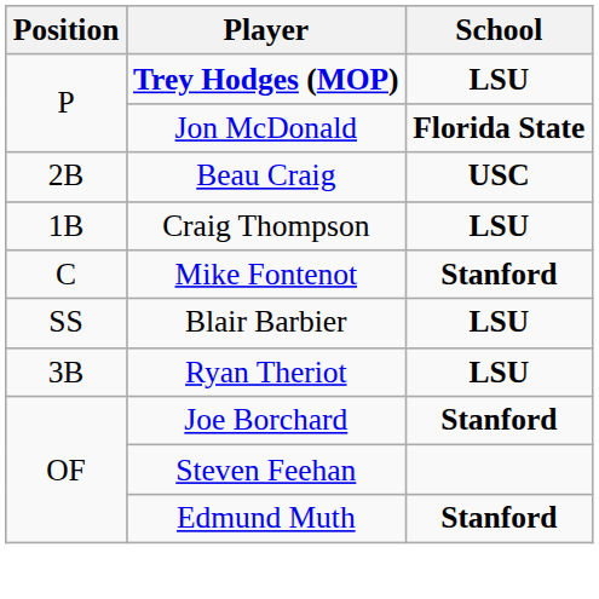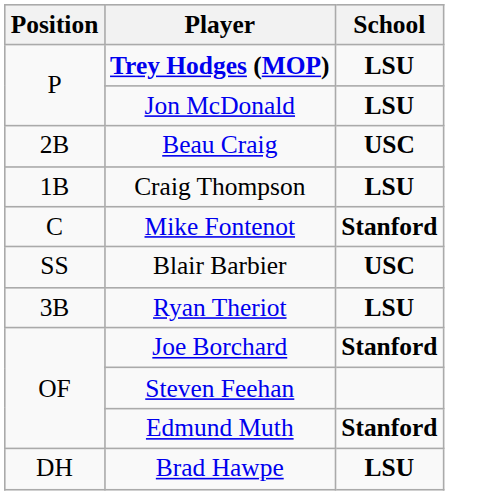Jon McDonald | School: Florida State -> LSU
Blair Barbier | School: LSU -> USC
+ row: DH | Brad Hawpe | LSU
